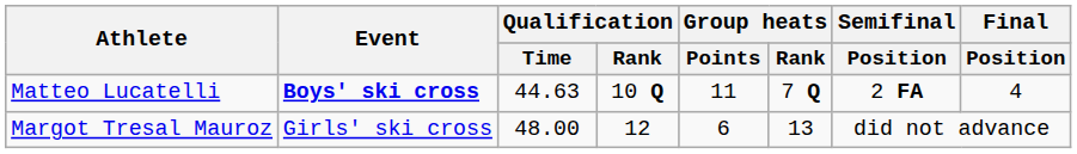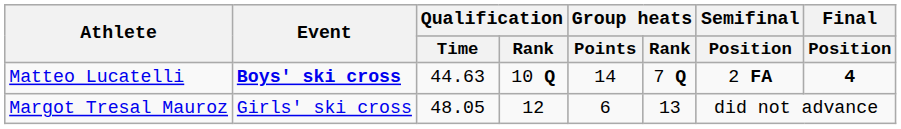Matteo Lucatelli | Group heats / Points: 11 -> 14
Matteo Lucatelli | Final / Position: normal -> bold
Margot Tresal Mauroz | Qualification / Time: 48.00 -> 48.05
